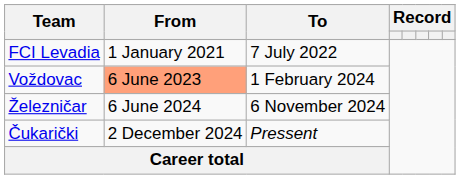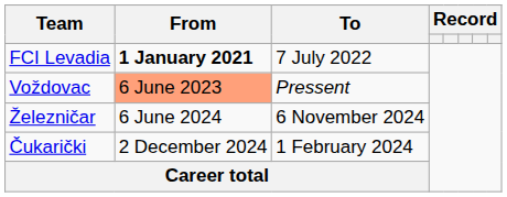FCI Levadia | From: normal -> bold
Voždovac | To: 1 February 2024 -> Pressent
Čukarički | To: Pressent -> 1 February 2024
